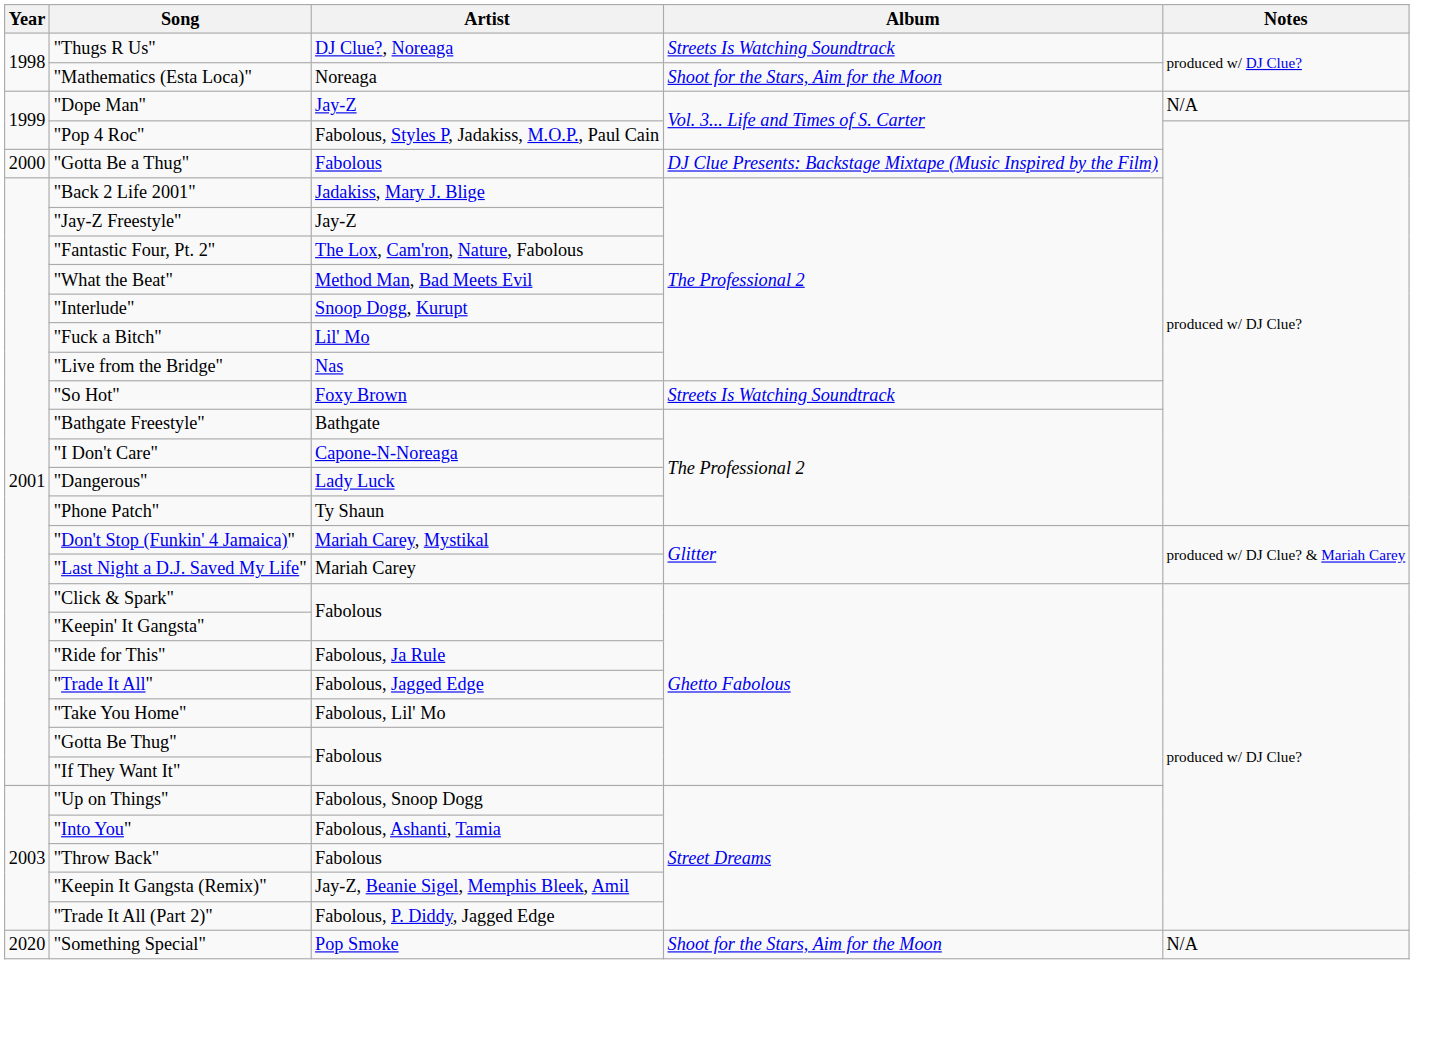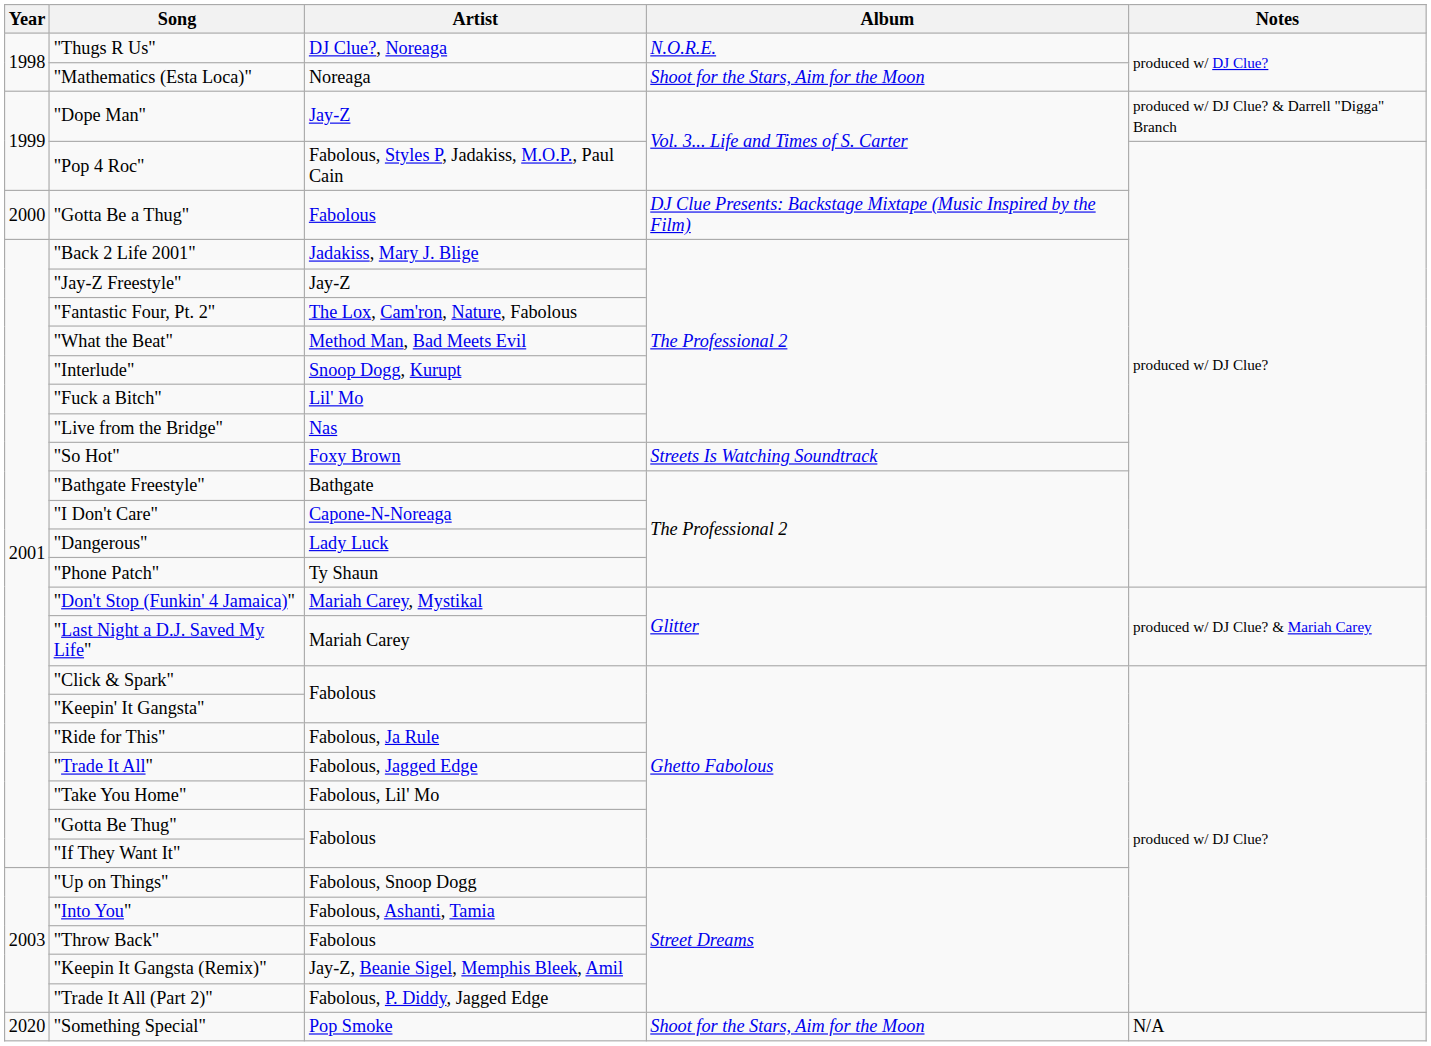"Thugs R Us" | Album: Streets Is Watching Soundtrack -> N.O.R.E.
"Dope Man" | Notes: N/A -> produced w/ DJ Clue? & Darrell "Digga" Branch
